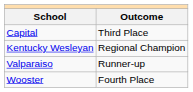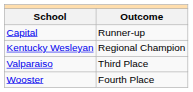Capital | Outcome: Third Place -> Runner-up
Valparaiso | Outcome: Runner-up -> Third Place
